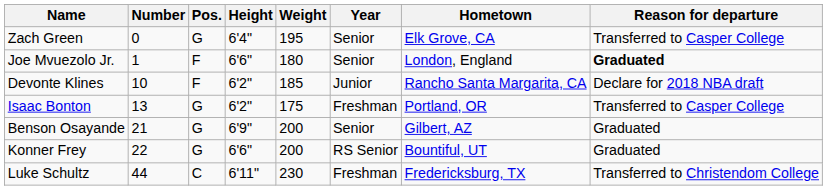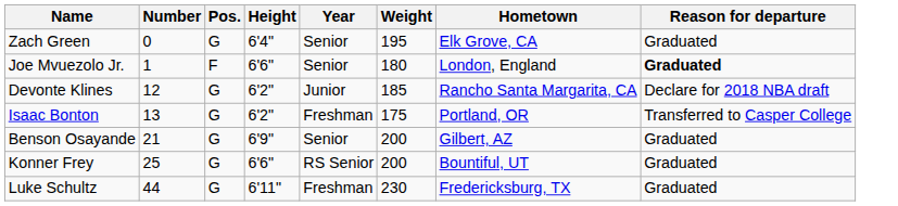columns swapped: Weight <-> Year
Zach Green | Reason for departure: Transferred to Casper College -> Graduated
Devonte Klines | Number: 10 -> 12
Devonte Klines | Pos.: F -> G
Konner Frey | Number: 22 -> 25
Luke Schultz | Pos.: C -> G
Luke Schultz | Reason for departure: Transferred to Christendom College -> Graduated
